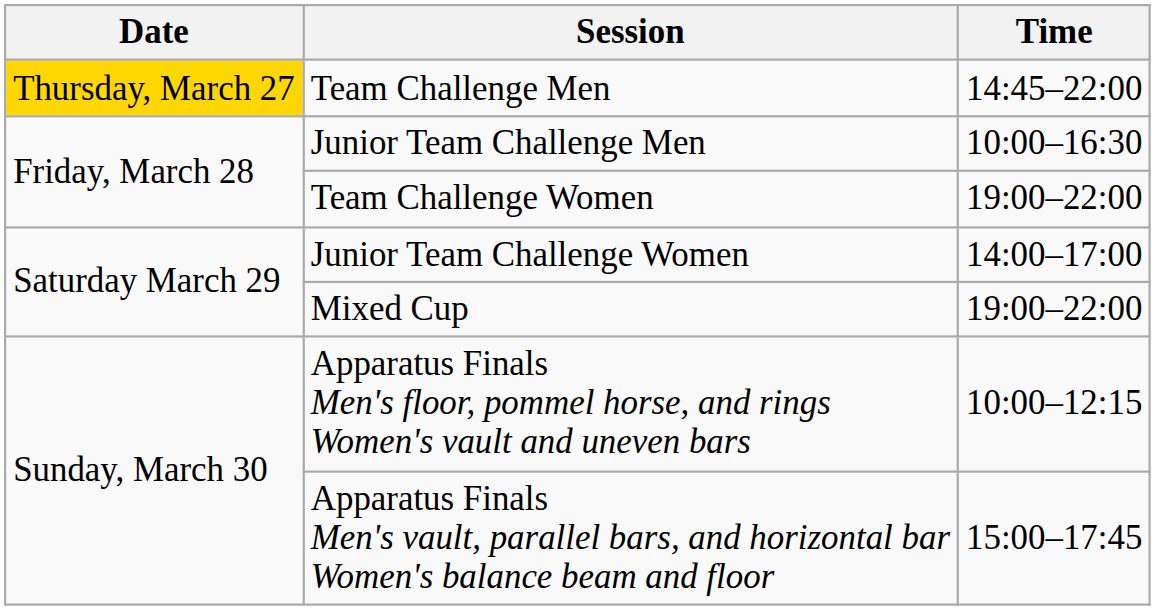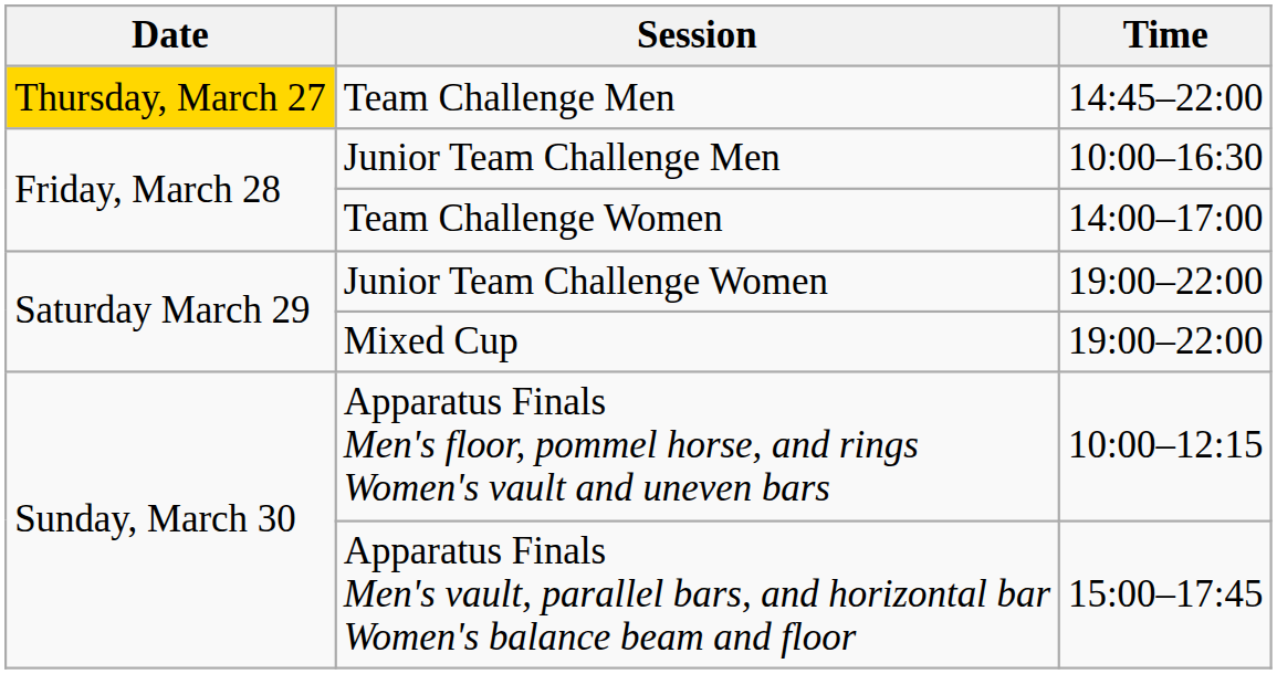Team Challenge Women | Time: 19:00–22:00 -> 14:00–17:00
Junior Team Challenge Women | Time: 14:00–17:00 -> 19:00–22:00
